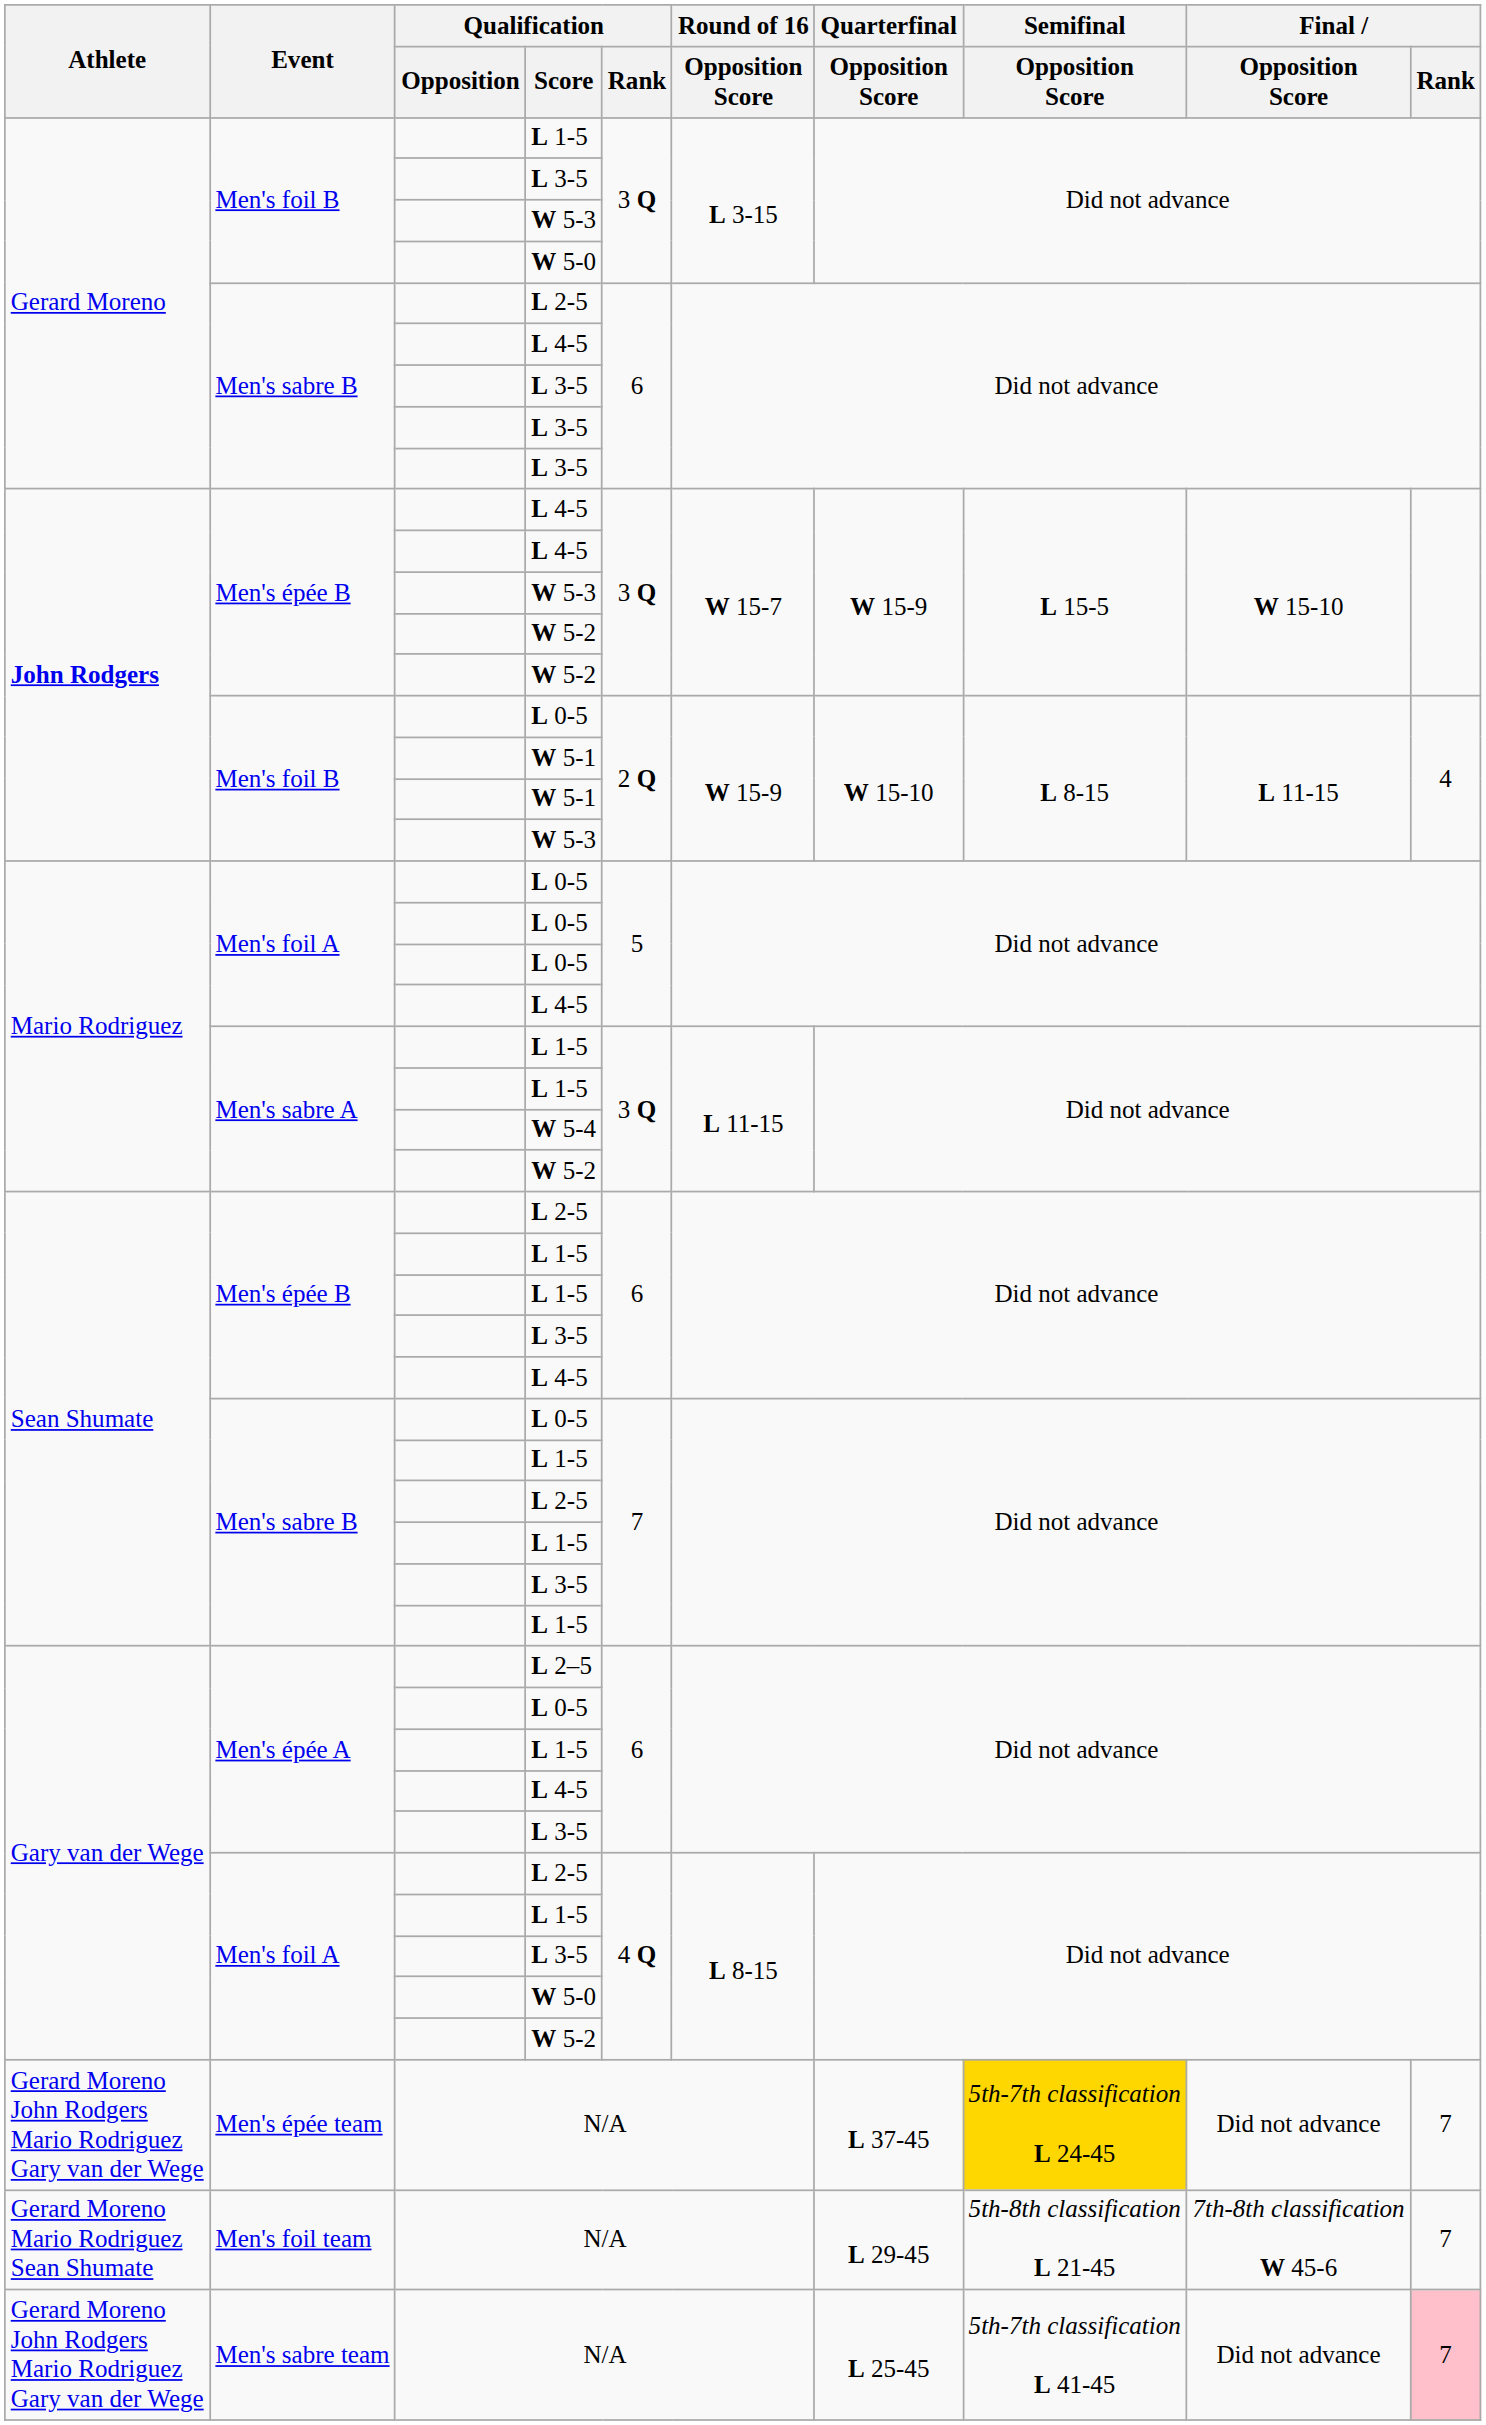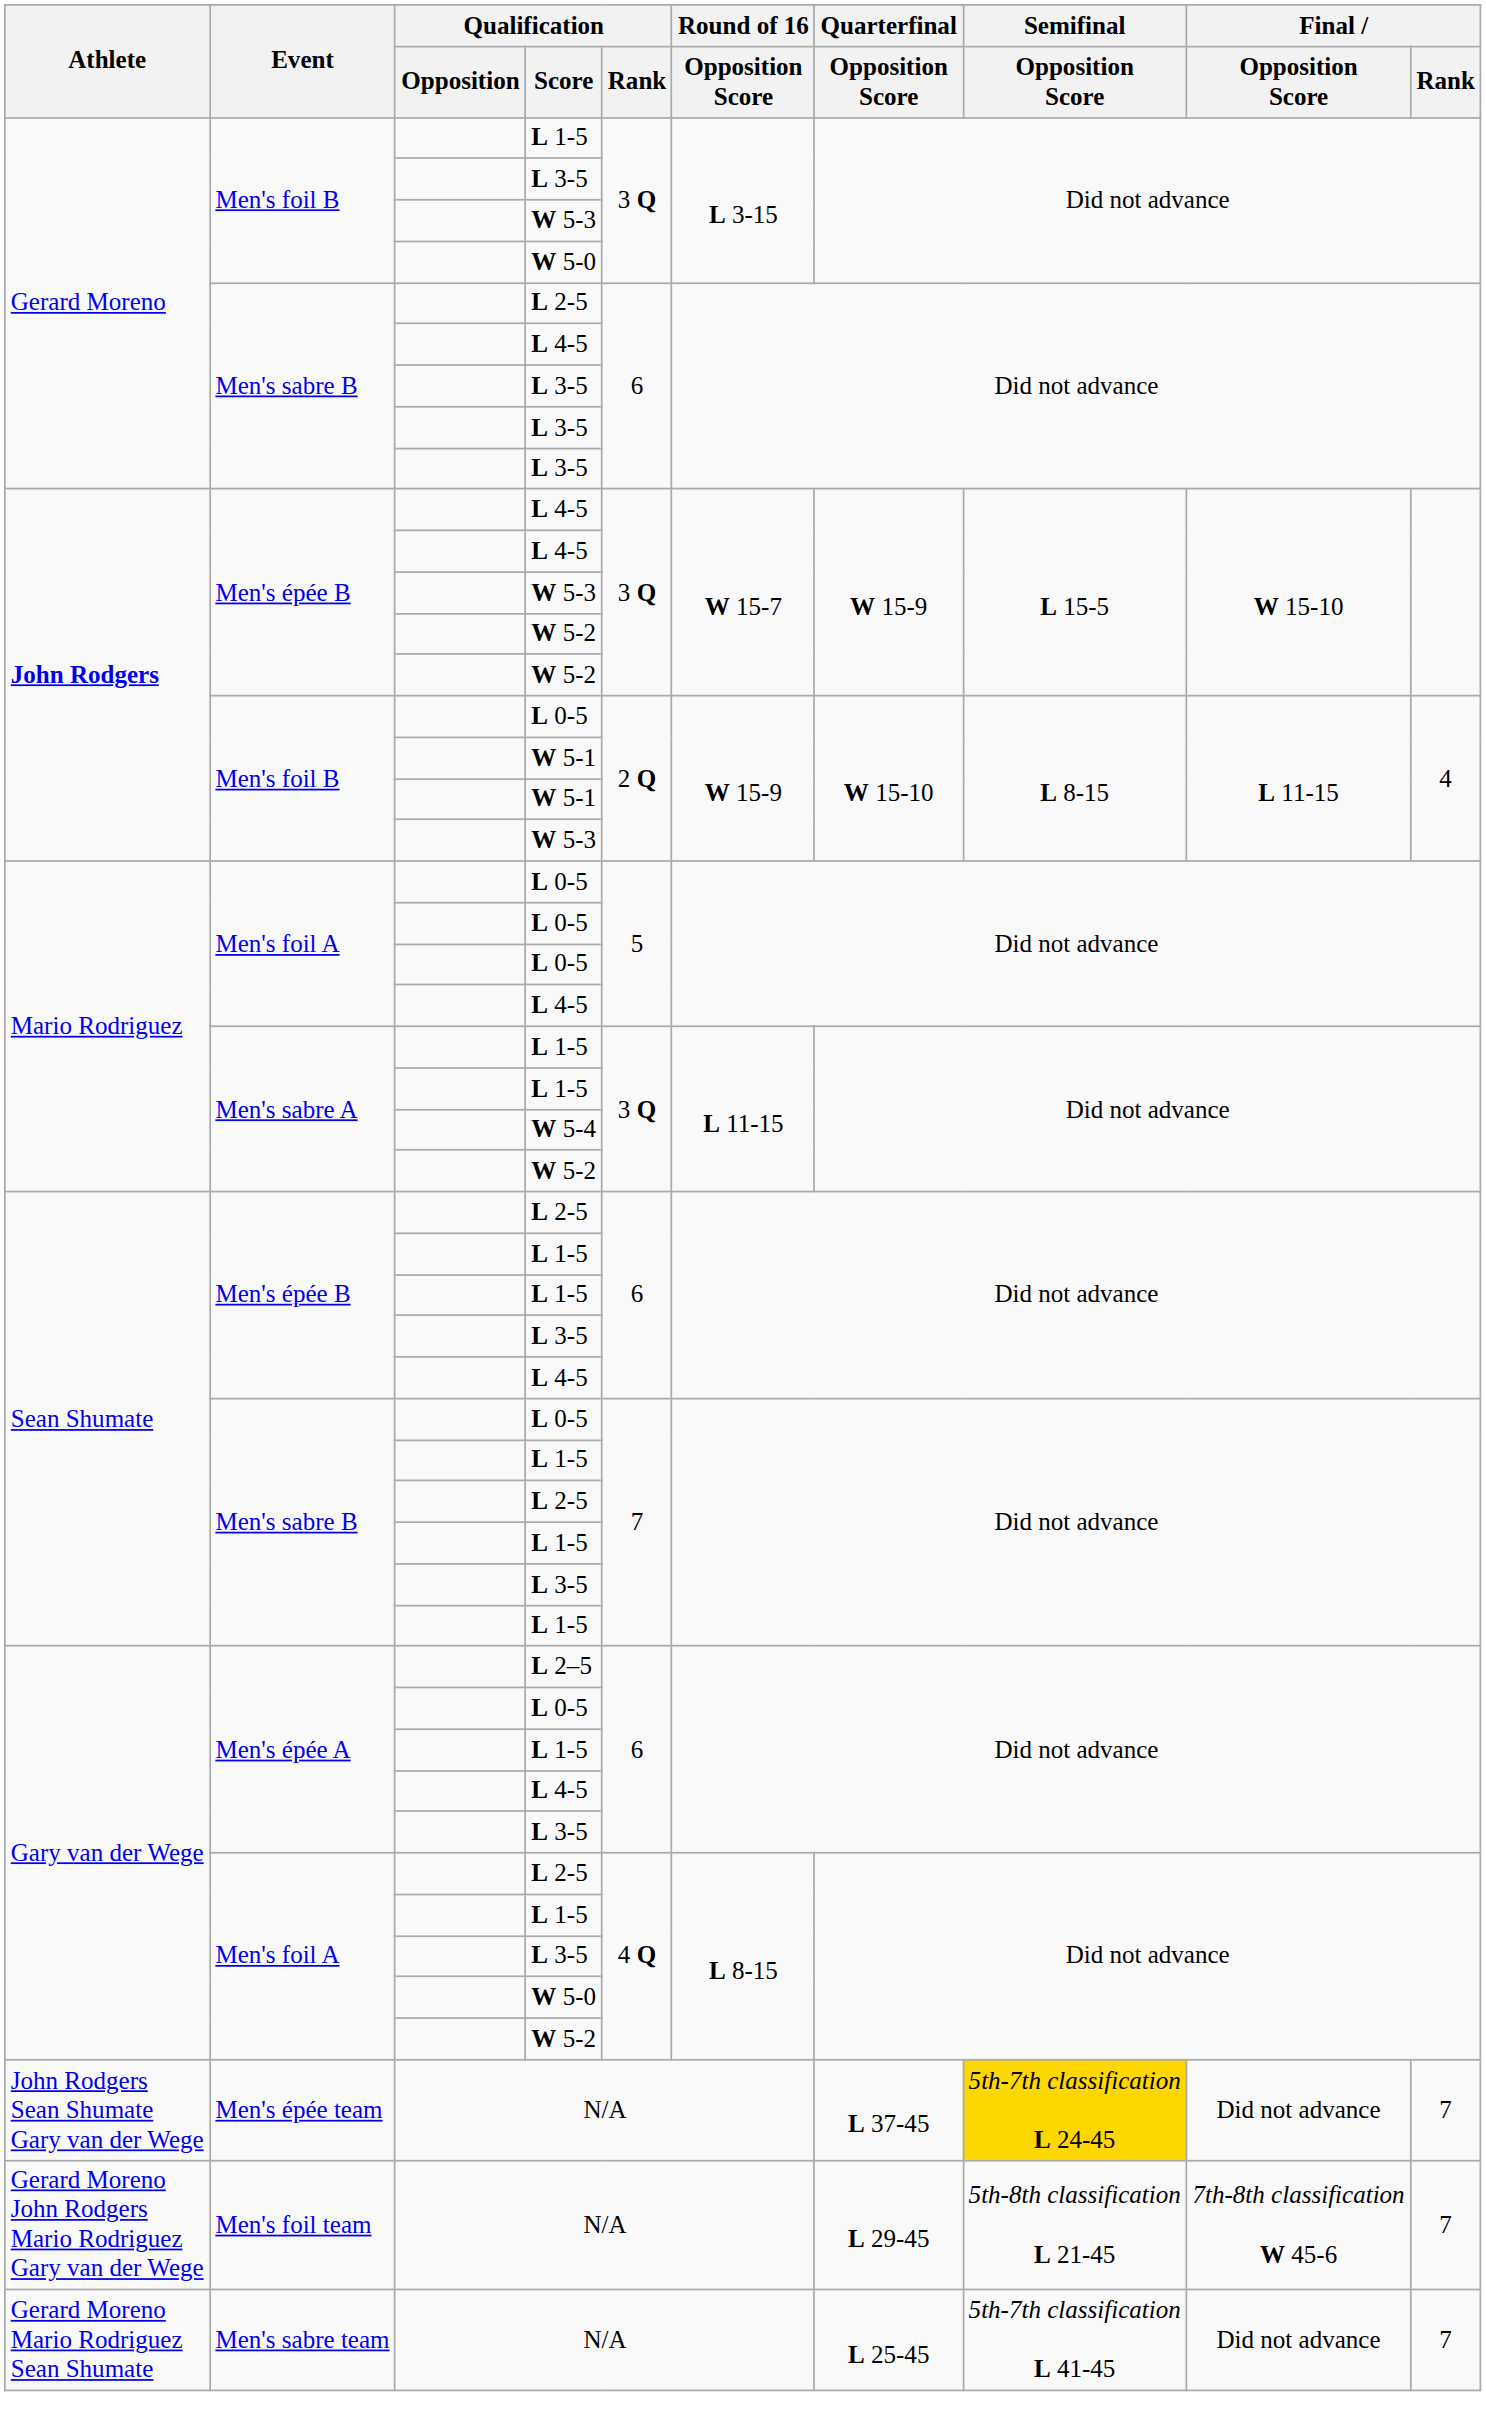Men's épée team / N/A | Athlete: Gerard Moreno John Rodgers Mario Rodriguez Gary van der Wege -> John Rodgers Sean Shumate Gary van der Wege
Men's foil team / N/A | Athlete: Gerard Moreno Mario Rodriguez Sean Shumate -> Gerard Moreno John Rodgers Mario Rodriguez Gary van der Wege
Men's sabre team / N/A | Athlete: Gerard Moreno John Rodgers Mario Rodriguez Gary van der Wege -> Gerard Moreno Mario Rodriguez Sean Shumate
Men's sabre team / N/A | Final / Rank: pink background -> no background
